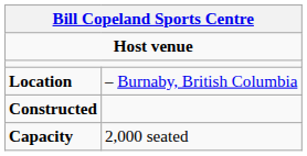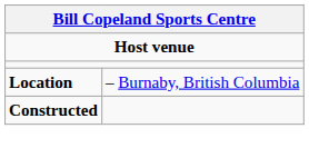- row: Capacity | 2,000 seated
